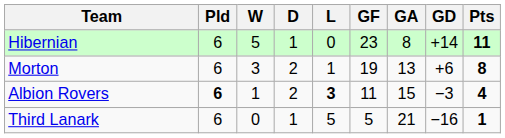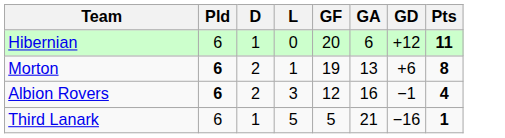- column: W | 5 | 3 | 1 | 0
Hibernian | GF: 23 -> 20
Hibernian | GA: 8 -> 6
Hibernian | GD: +14 -> +12
Morton | Pld: normal -> bold
Albion Rovers | L: bold -> normal
Albion Rovers | GF: 11 -> 12
Albion Rovers | GA: 15 -> 16
Albion Rovers | GD: −3 -> −1
